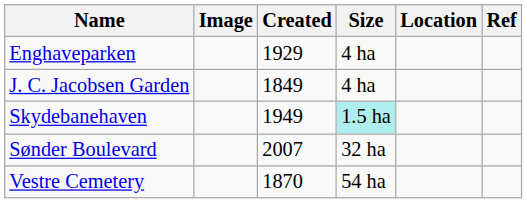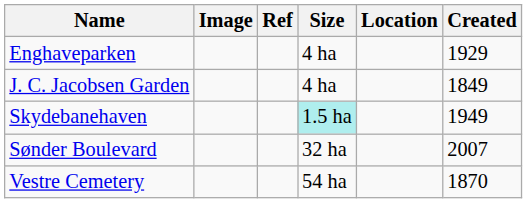columns swapped: Created <-> Ref
